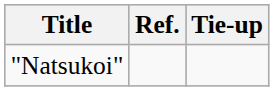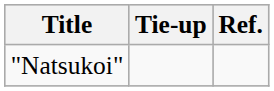columns swapped: Tie-up <-> Ref.
